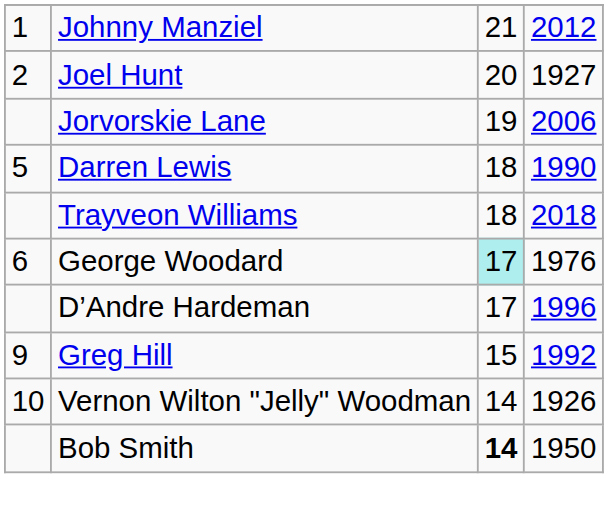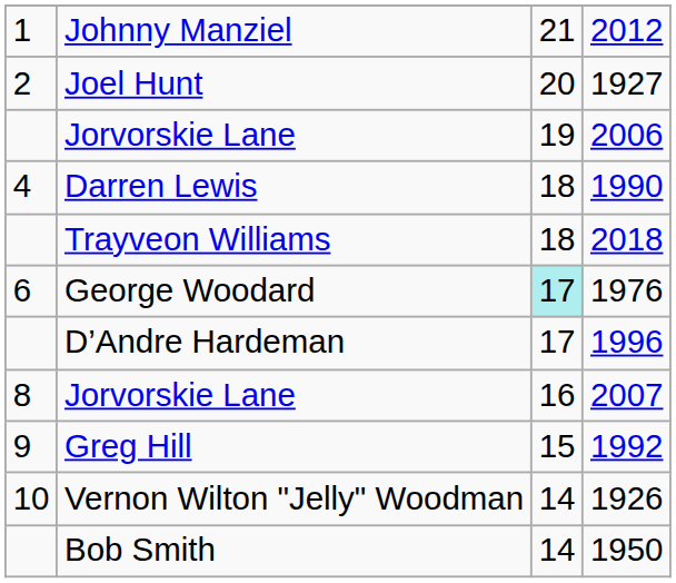Darren Lewis | column 1: 5 -> 4
+ row: 8 | Jorvorskie Lane | 16 | 2007
Bob Smith | column 3: bold -> normal
